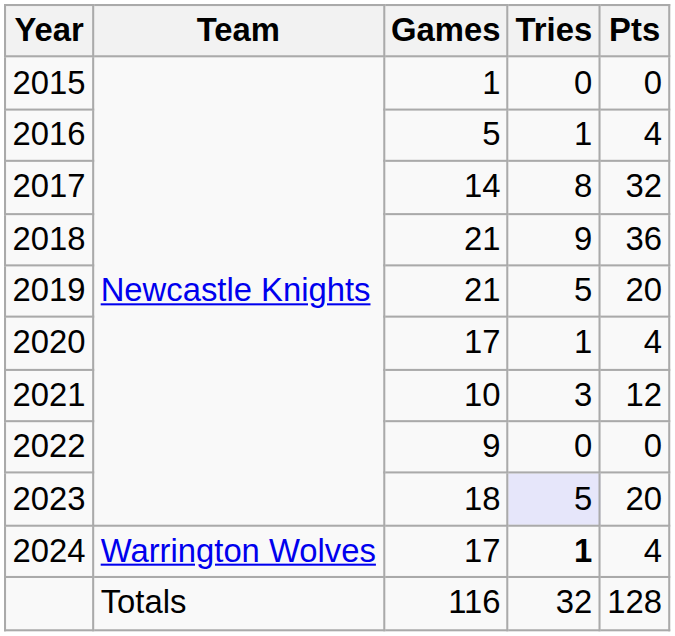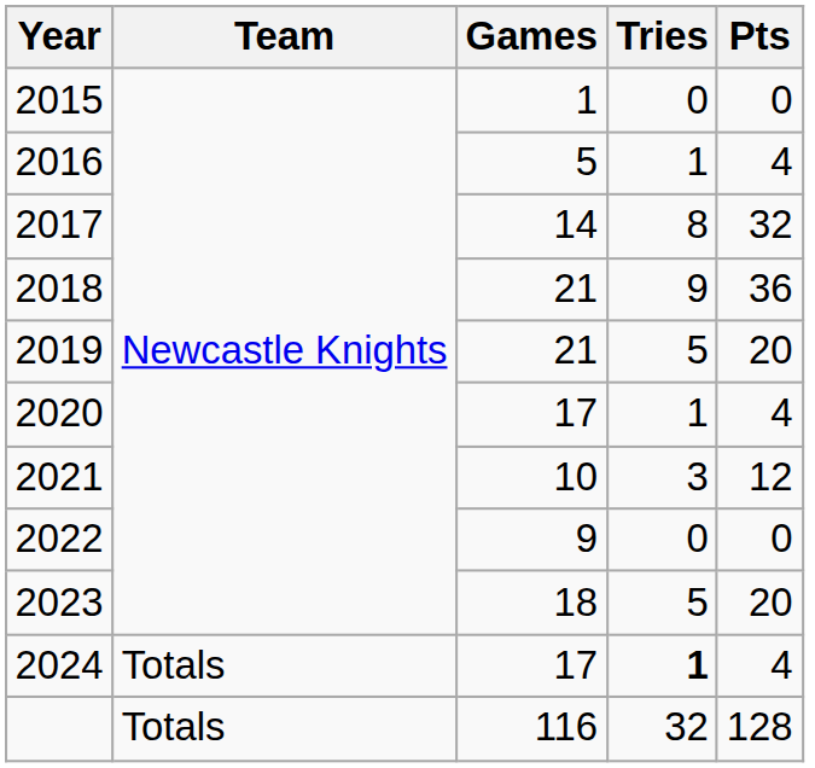2023 | Tries: lavender background -> no background
2024 | Team: Warrington Wolves -> Totals
